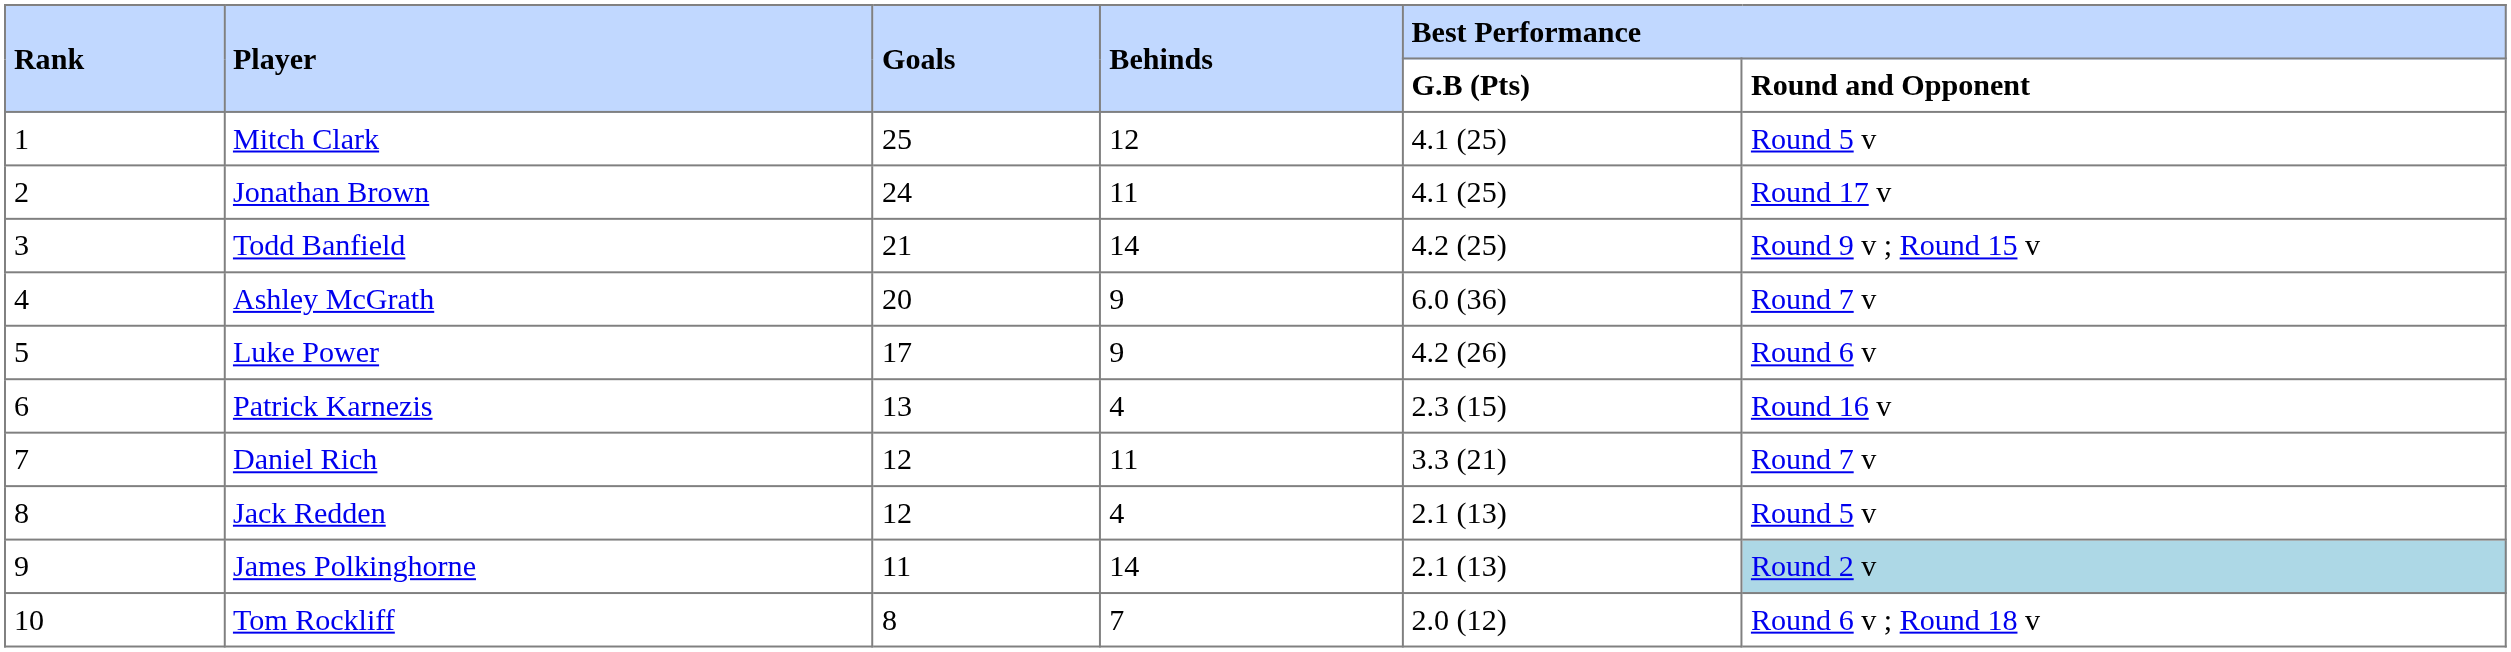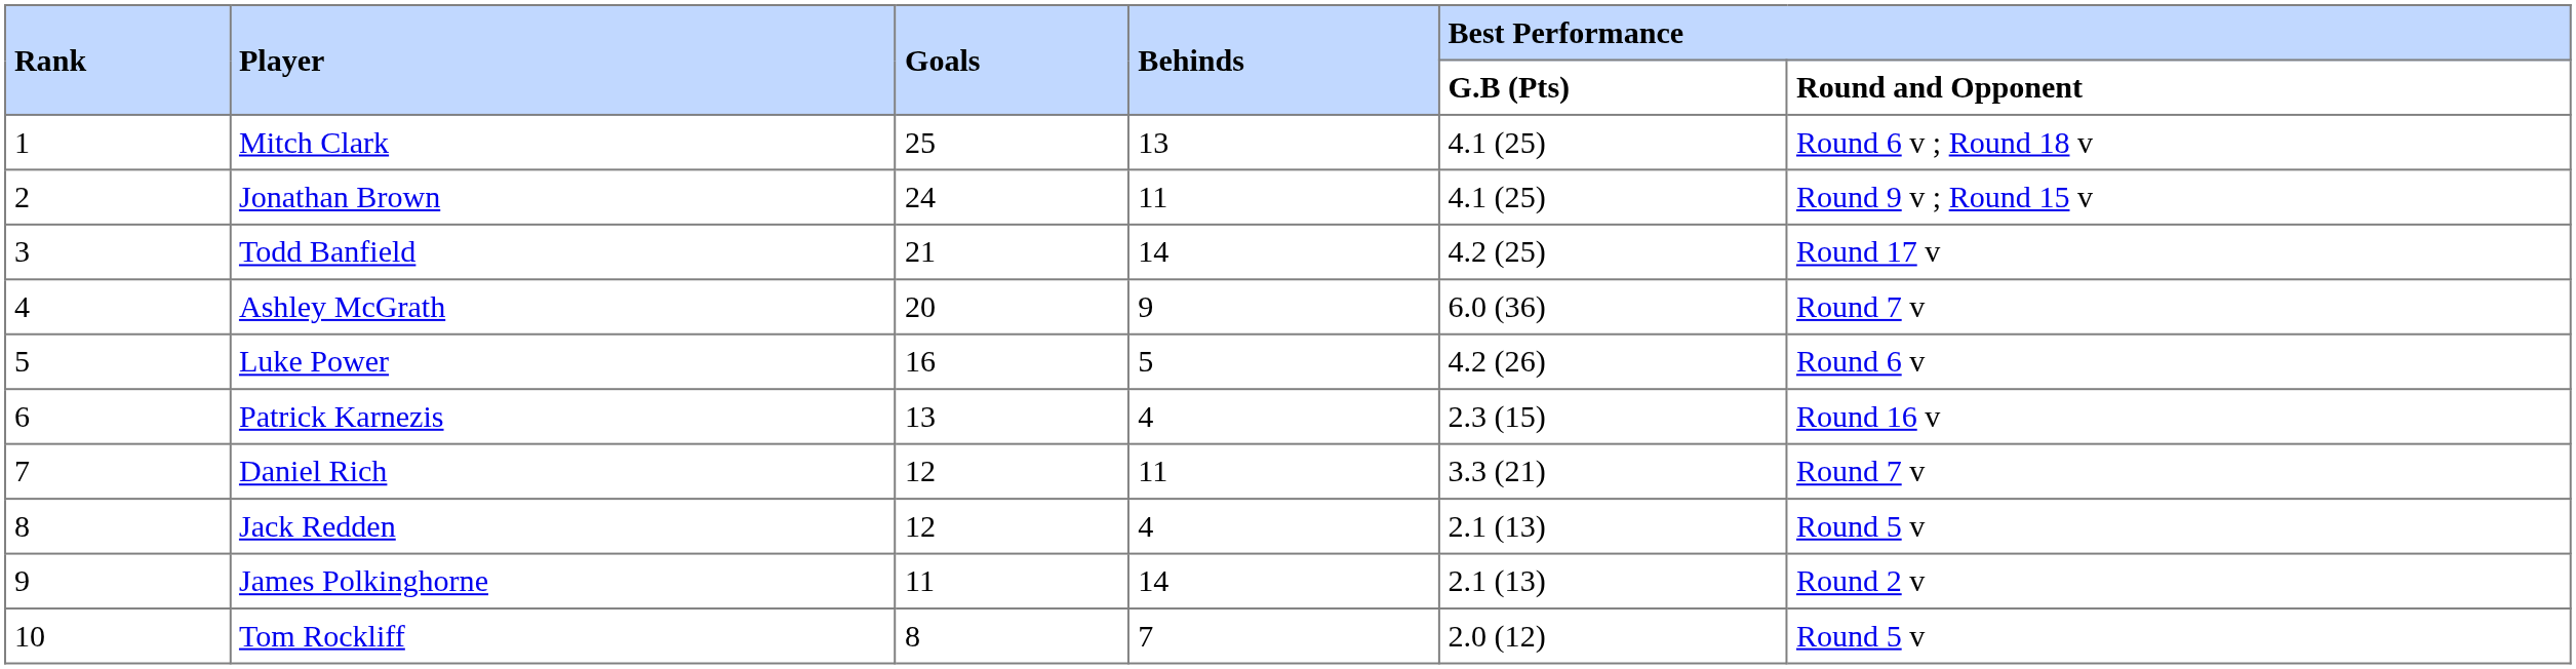Mitch Clark | Behinds: 12 -> 13
Mitch Clark | Best Performance / Round and Opponent: Round 5 v -> Round 6 v ; Round 18 v
Jonathan Brown | Best Performance / Round and Opponent: Round 17 v -> Round 9 v ; Round 15 v
Todd Banfield | Best Performance / Round and Opponent: Round 9 v ; Round 15 v -> Round 17 v
Luke Power | Goals: 17 -> 16
Luke Power | Behinds: 9 -> 5
James Polkinghorne | Best Performance / Round and Opponent: lightblue background -> no background
Tom Rockliff | Best Performance / Round and Opponent: Round 6 v ; Round 18 v -> Round 5 v
